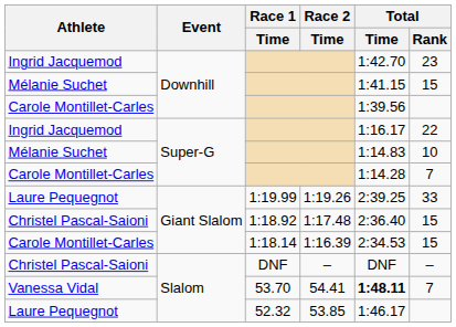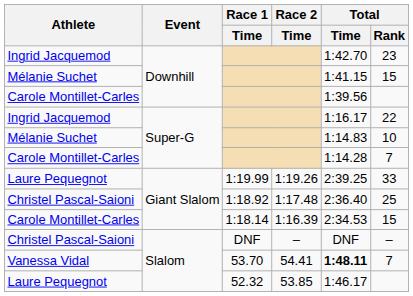1:18.92 | Total / Rank: 15 -> 25
